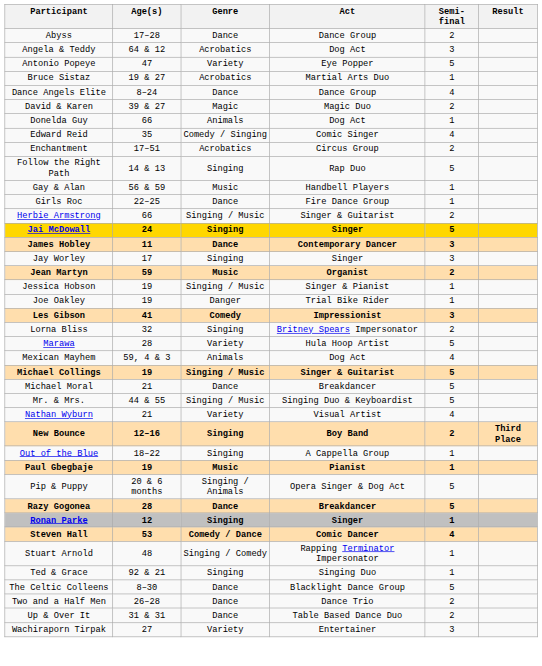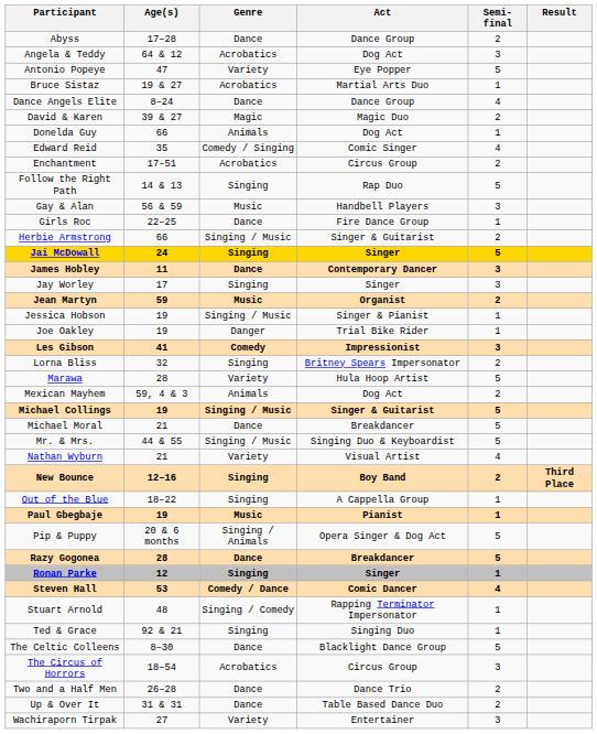Gay & Alan | Semi-final: 1 -> 3
Mexican Mayhem | Semi-final: 4 -> 2
+ row: The Circus of Horrors | 18–54 | Acrobatics | Circus Group | 3
